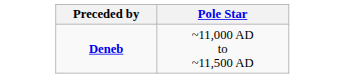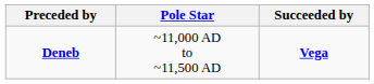+ column: Succeeded by | Vega
